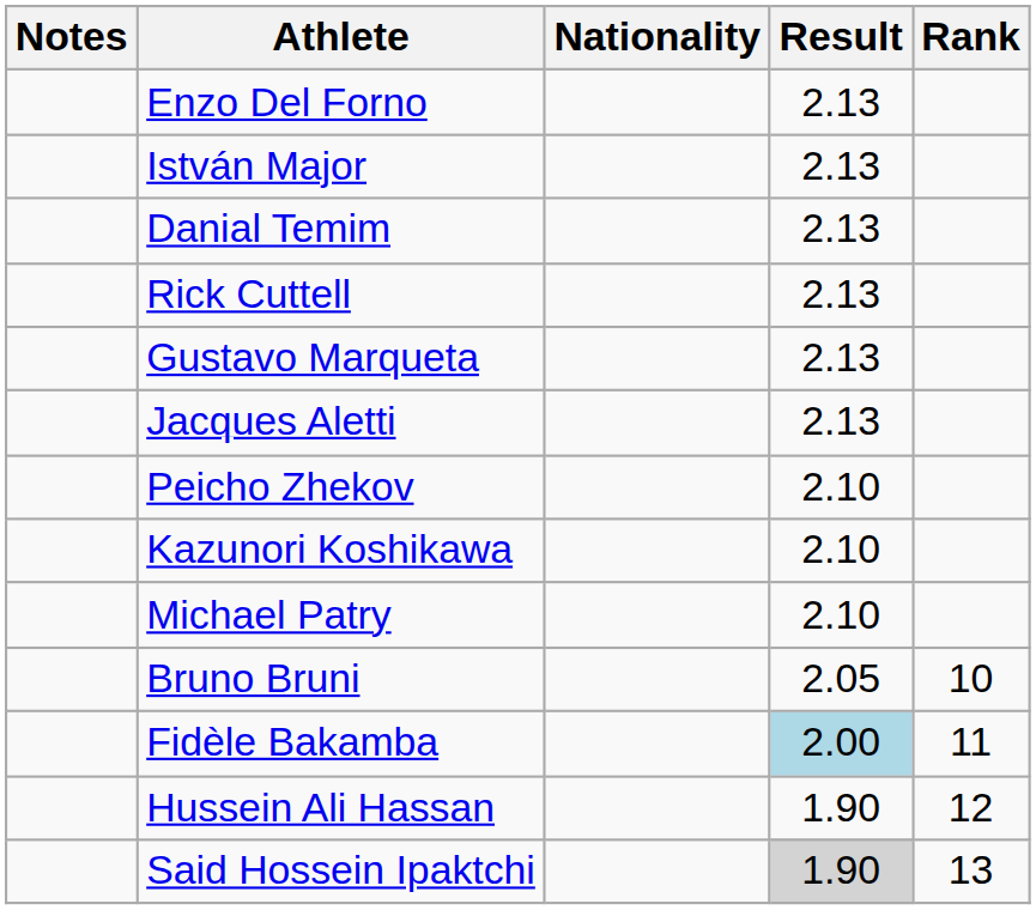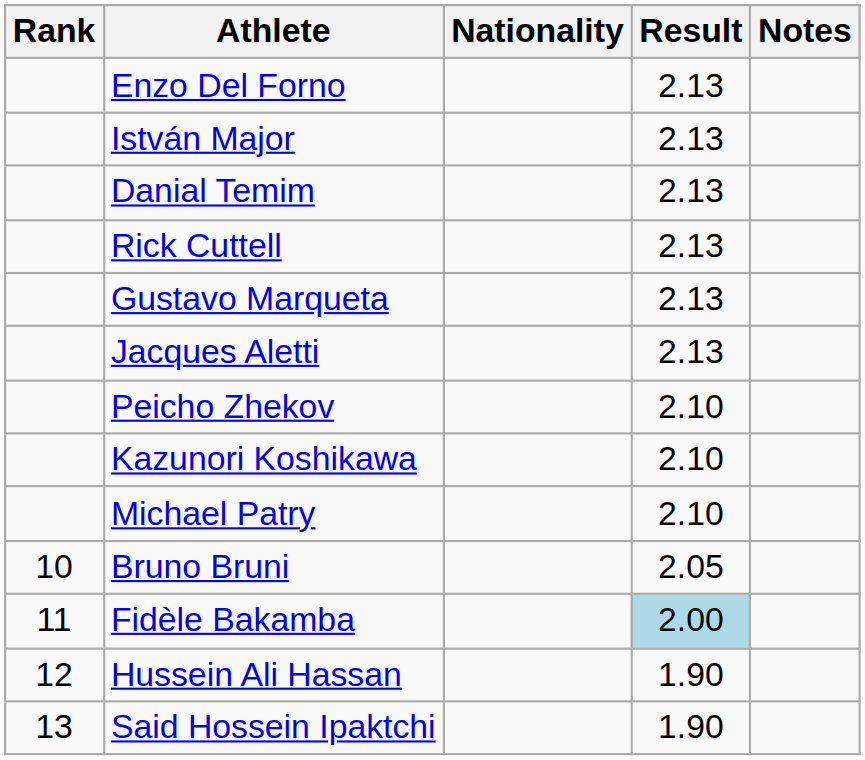columns swapped: Rank <-> Notes
Said Hossein Ipaktchi | Result: lightgrey background -> no background
